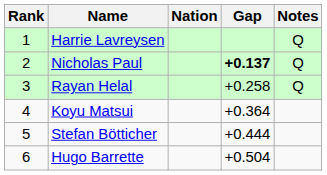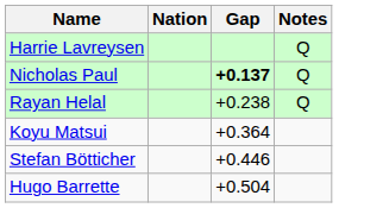- column: Rank | 1 | 2 | 3 | 4 | 5 | 6
Rayan Helal | Gap: +0.258 -> +0.238
Stefan Bötticher | Gap: +0.444 -> +0.446
